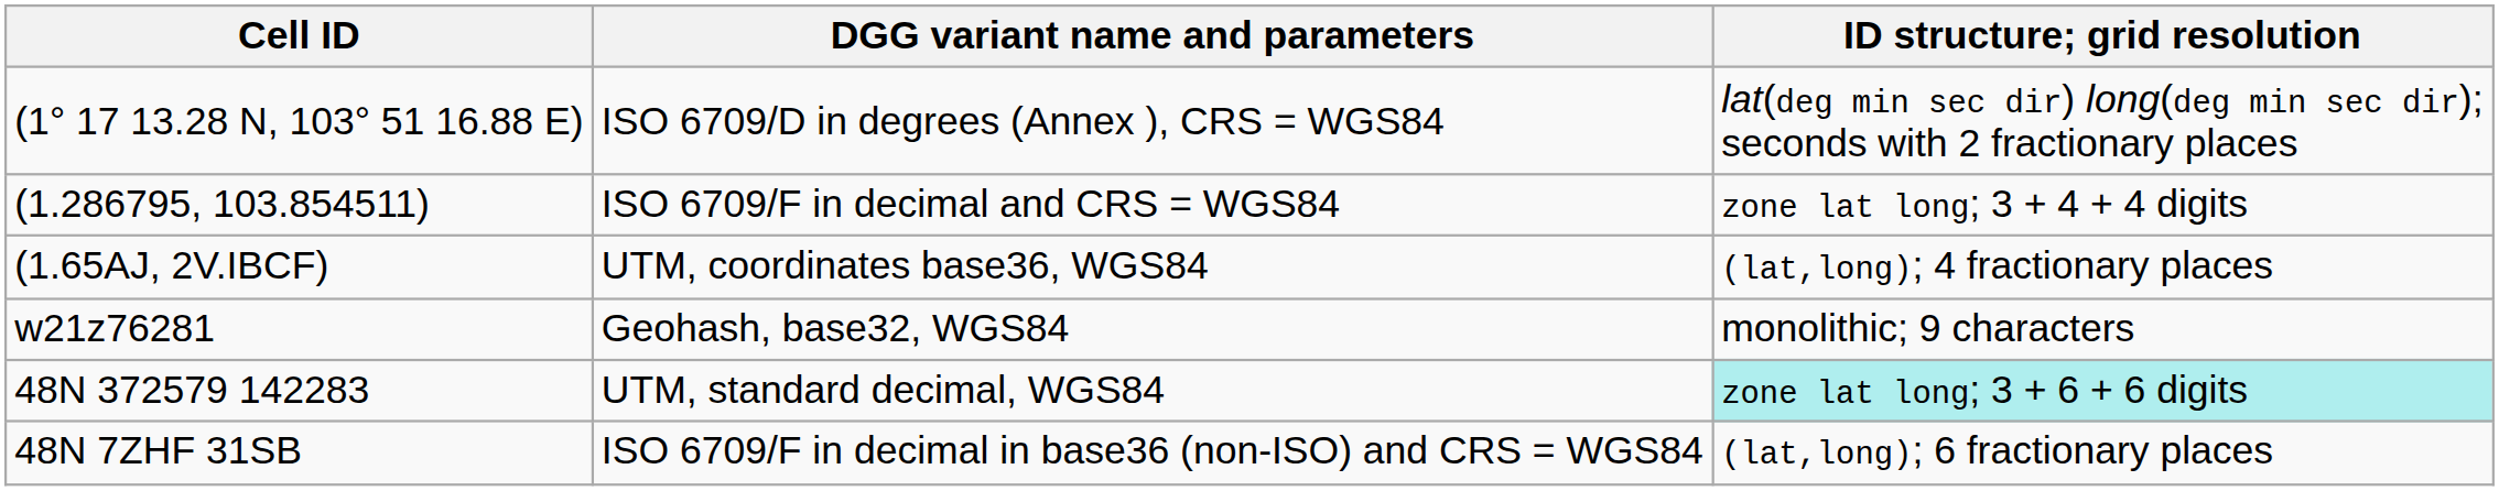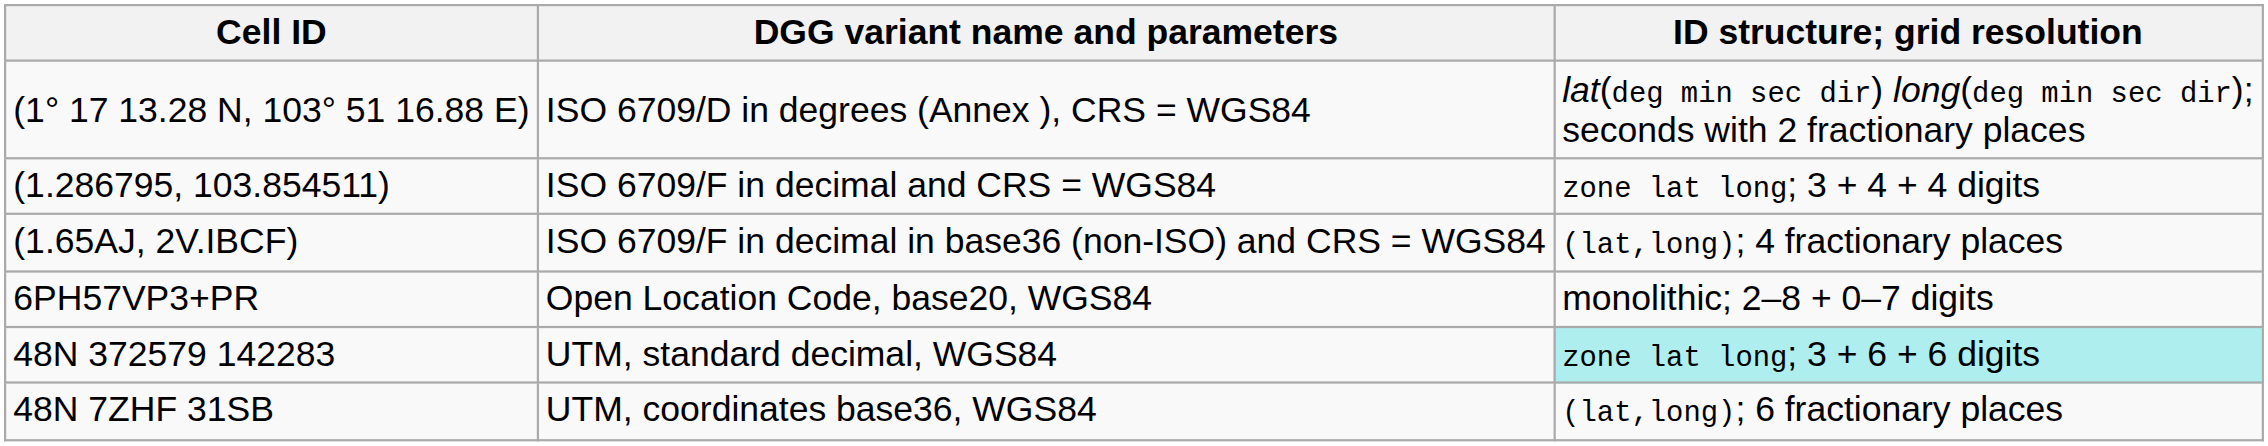(1.65AJ, 2V.IBCF) | DGG variant name and parameters: UTM, coordinates base36, WGS84 -> ISO 6709/F in decimal in base36 (non-ISO) and CRS = WGS84
- row: w21z76281 | Geohash, base32, WGS84 | monolithic; 9 characters
+ row: 6PH57VP3+PR | Open Location Code, base20, WGS84 | monolithic; 2–8 + 0–7 digits
48N 7ZHF 31SB | DGG variant name and parameters: ISO 6709/F in decimal in base36 (non-ISO) and CRS = WGS84 -> UTM, coordinates base36, WGS84
